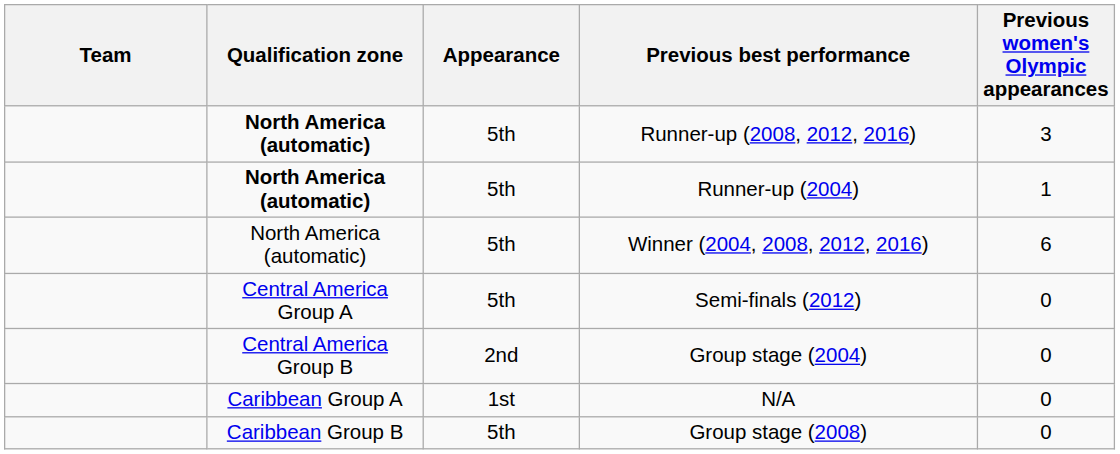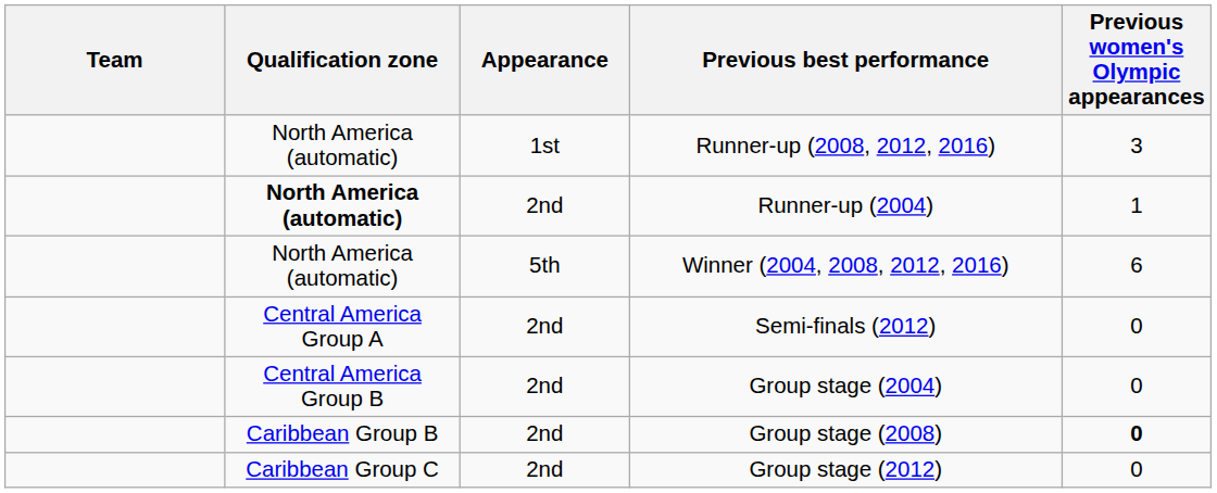Runner-up (2008, 2012, 2016) | Qualification zone: bold -> normal
Runner-up (2008, 2012, 2016) | Appearance: 5th -> 1st
Runner-up (2004) | Appearance: 5th -> 2nd
Semi-finals (2012) | Appearance: 5th -> 2nd
- row: Caribbean Group A | 1st | N/A | 0
Group stage (2008) | Appearance: 5th -> 2nd
Group stage (2008) | Previous women's Olympic appearances: normal -> bold
+ row: Caribbean Group C | 2nd | Group stage (2012) | 0
